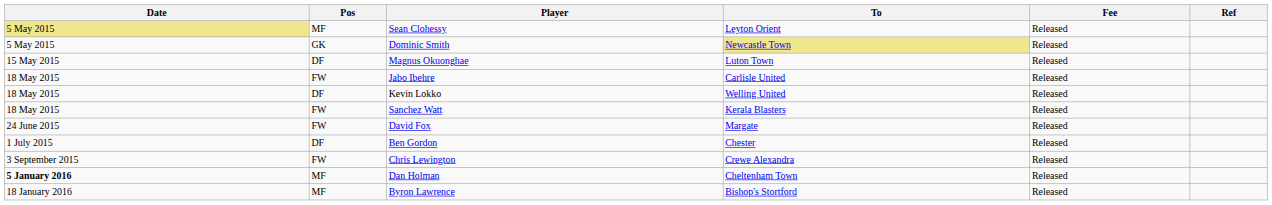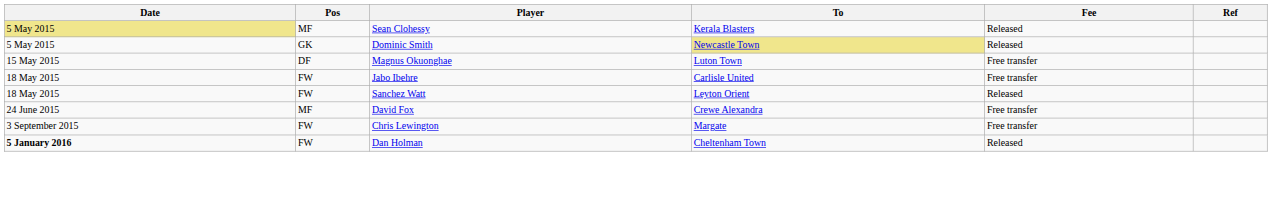Sean Clohessy | To: Leyton Orient -> Kerala Blasters
Magnus Okuonghae | Fee: Released -> Free transfer
Jabo Ibehre | Fee: Released -> Free transfer
- row: 18 May 2015 | DF | Kevin Lokko | Welling United | Released
Sanchez Watt | To: Kerala Blasters -> Leyton Orient
David Fox | Pos: FW -> MF
David Fox | To: Margate -> Crewe Alexandra
David Fox | Fee: Released -> Free transfer
- row: 1 July 2015 | DF | Ben Gordon | Chester | Released
Chris Lewington | To: Crewe Alexandra -> Margate
Chris Lewington | Fee: Released -> Free transfer
Dan Holman | Pos: MF -> FW
- row: 18 January 2016 | MF | Byron Lawrence | Bishop's Stortford | Released
